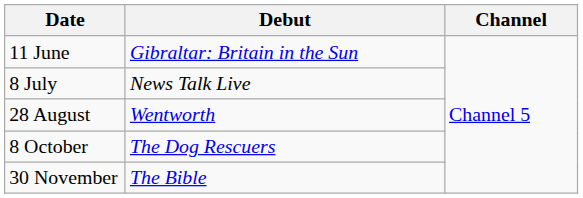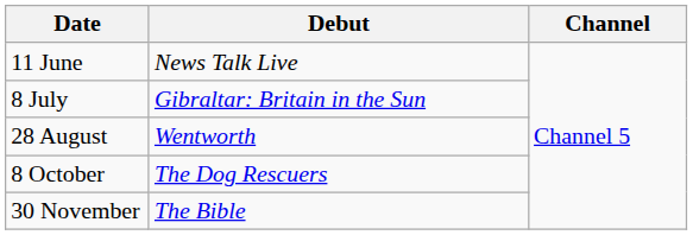11 June | Debut: Gibraltar: Britain in the Sun -> News Talk Live
8 July | Debut: News Talk Live -> Gibraltar: Britain in the Sun
